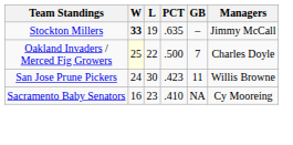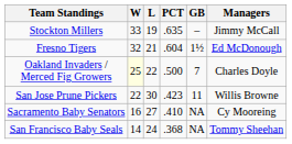Stockton Millers | W: bold -> normal
+ row: Fresno Tigers | 32 | 21 | .604 | 1½ | Ed McDonough
San Jose Prune Pickers | W: 24 -> 22
Sacramento Baby Senators | L: 23 -> 27
+ row: San Francisco Baby Seals | 14 | 24 | .368 | NA | Tommy Sheehan
